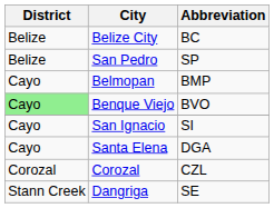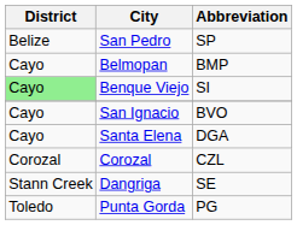- row: Belize | Belize City | BC
Benque Viejo | Abbreviation: BVO -> SI
San Ignacio | Abbreviation: SI -> BVO
+ row: Toledo | Punta Gorda | PG
